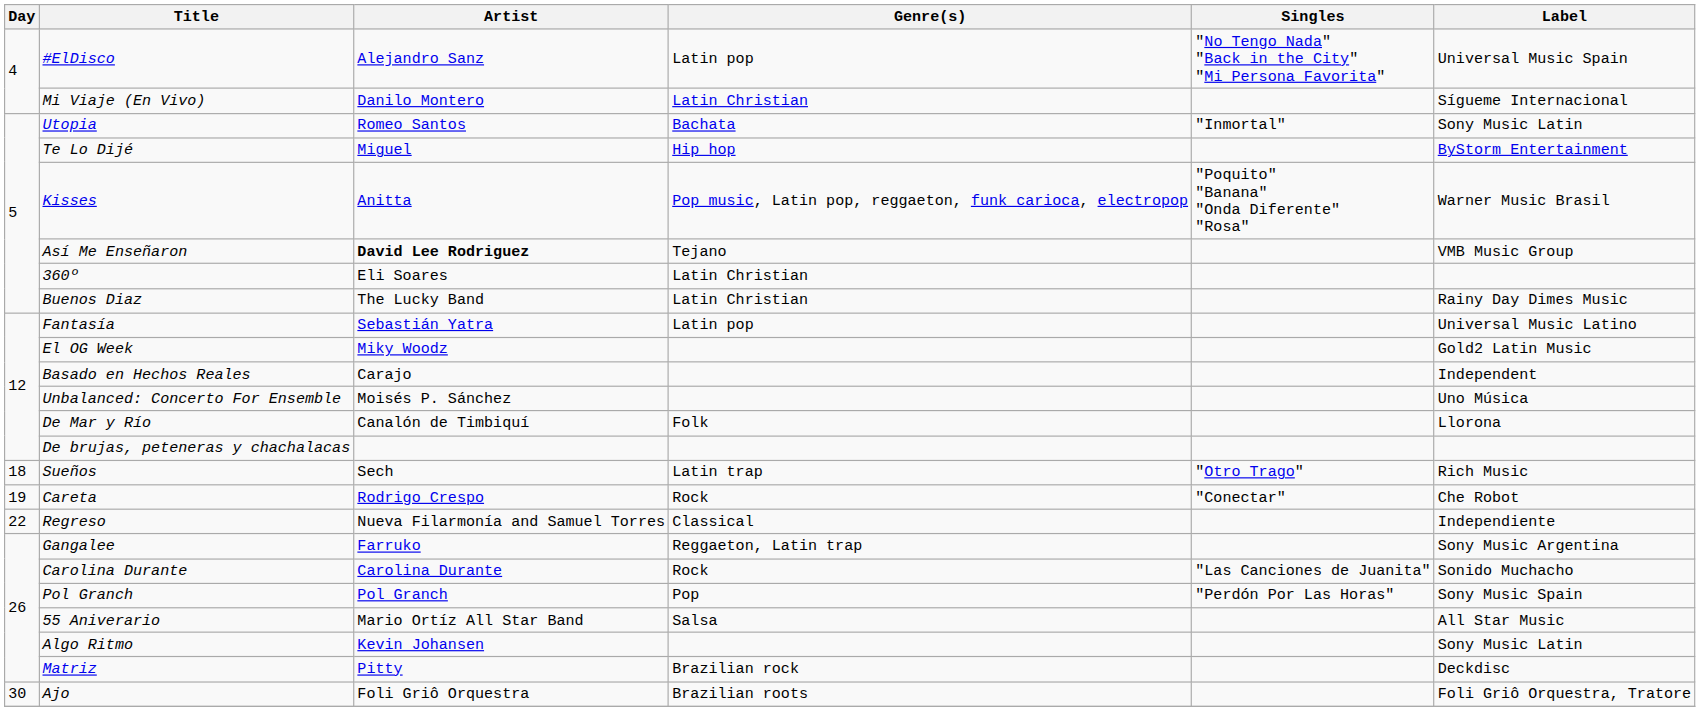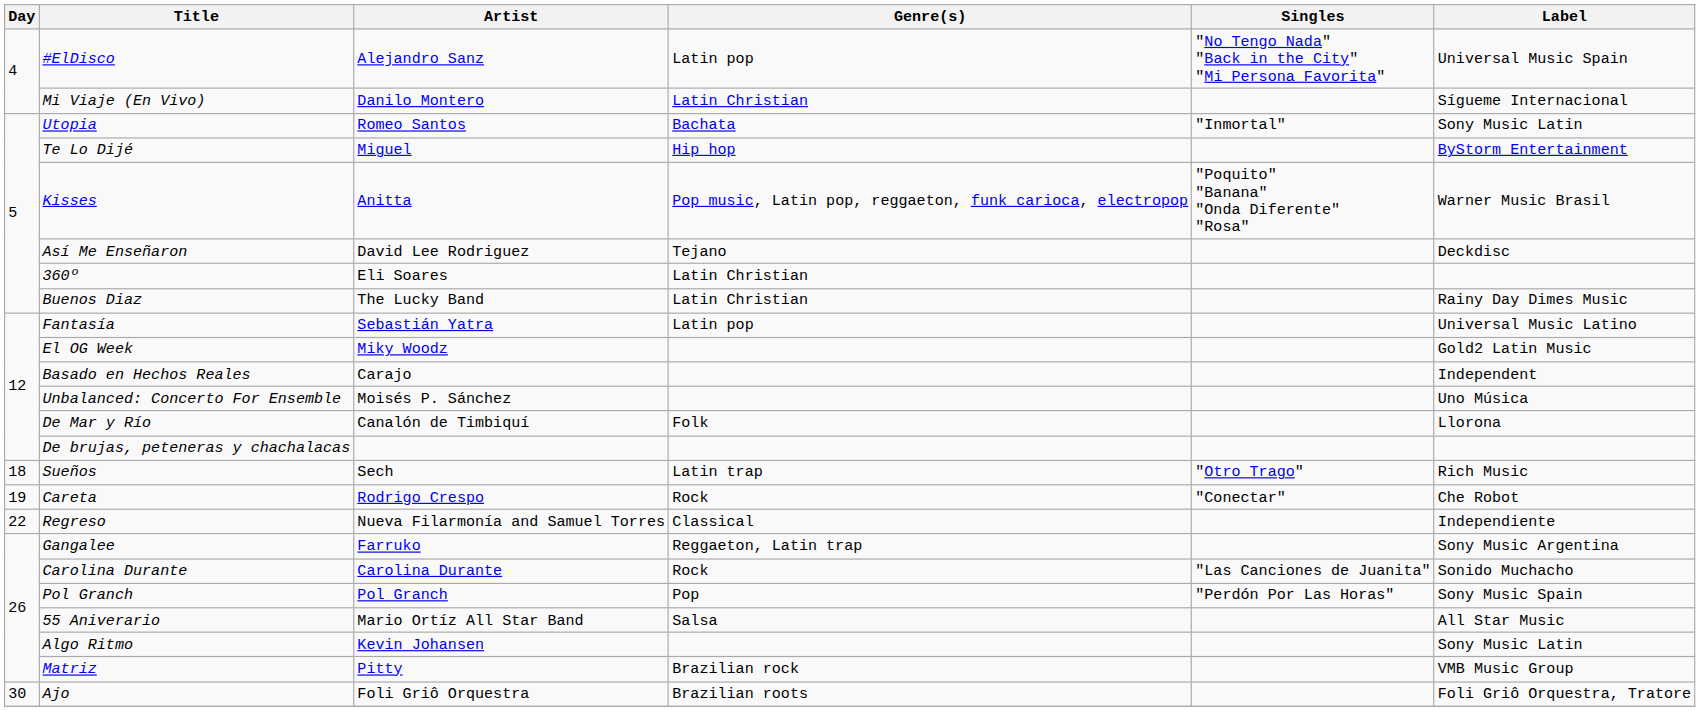Así Me Enseñaron | Artist: bold -> normal
Así Me Enseñaron | Label: VMB Music Group -> Deckdisc
Matriz | Label: Deckdisc -> VMB Music Group
